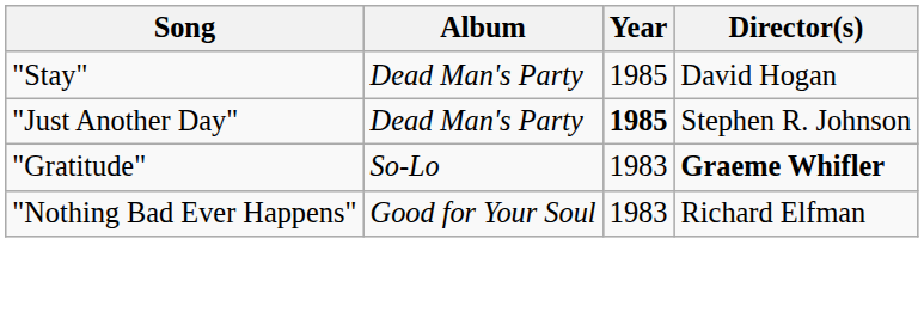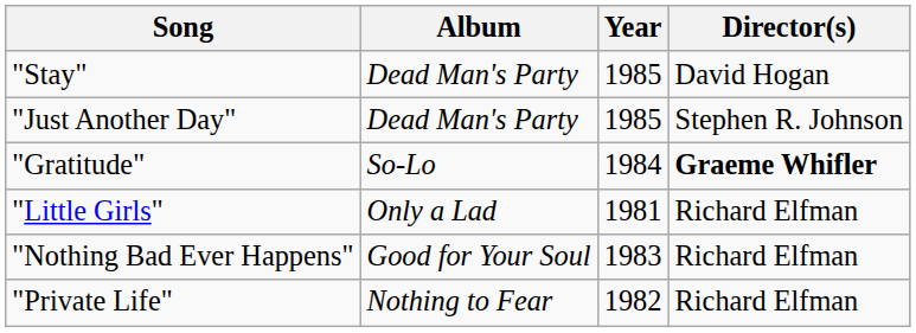"Just Another Day" | Year: bold -> normal
"Gratitude" | Year: 1983 -> 1984
+ row: "Little Girls" | Only a Lad | 1981 | Richard Elfman
+ row: "Private Life" | Nothing to Fear | 1982 | Richard Elfman
